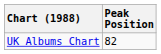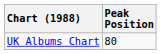UK Albums Chart | Peak Position: 82 -> 80
